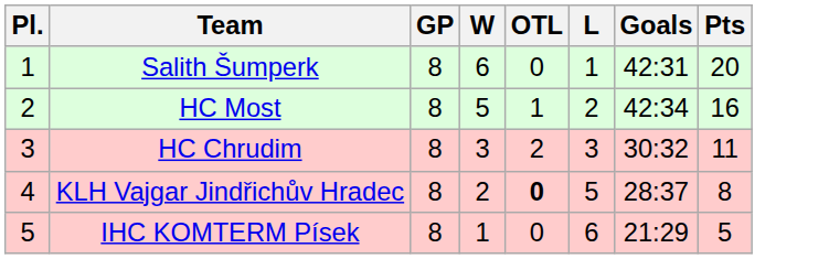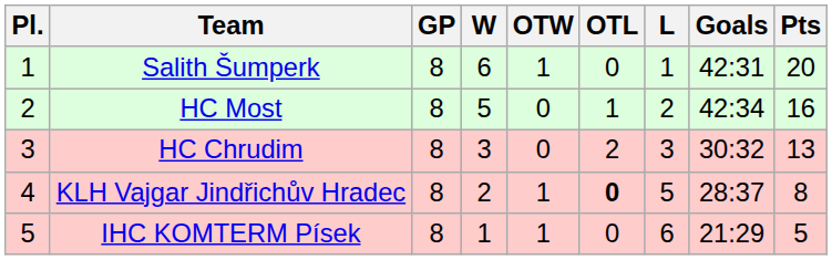+ column: OTW | 1 | 0 | 0 | 1 | 1
HC Chrudim | Pts: 11 -> 13
